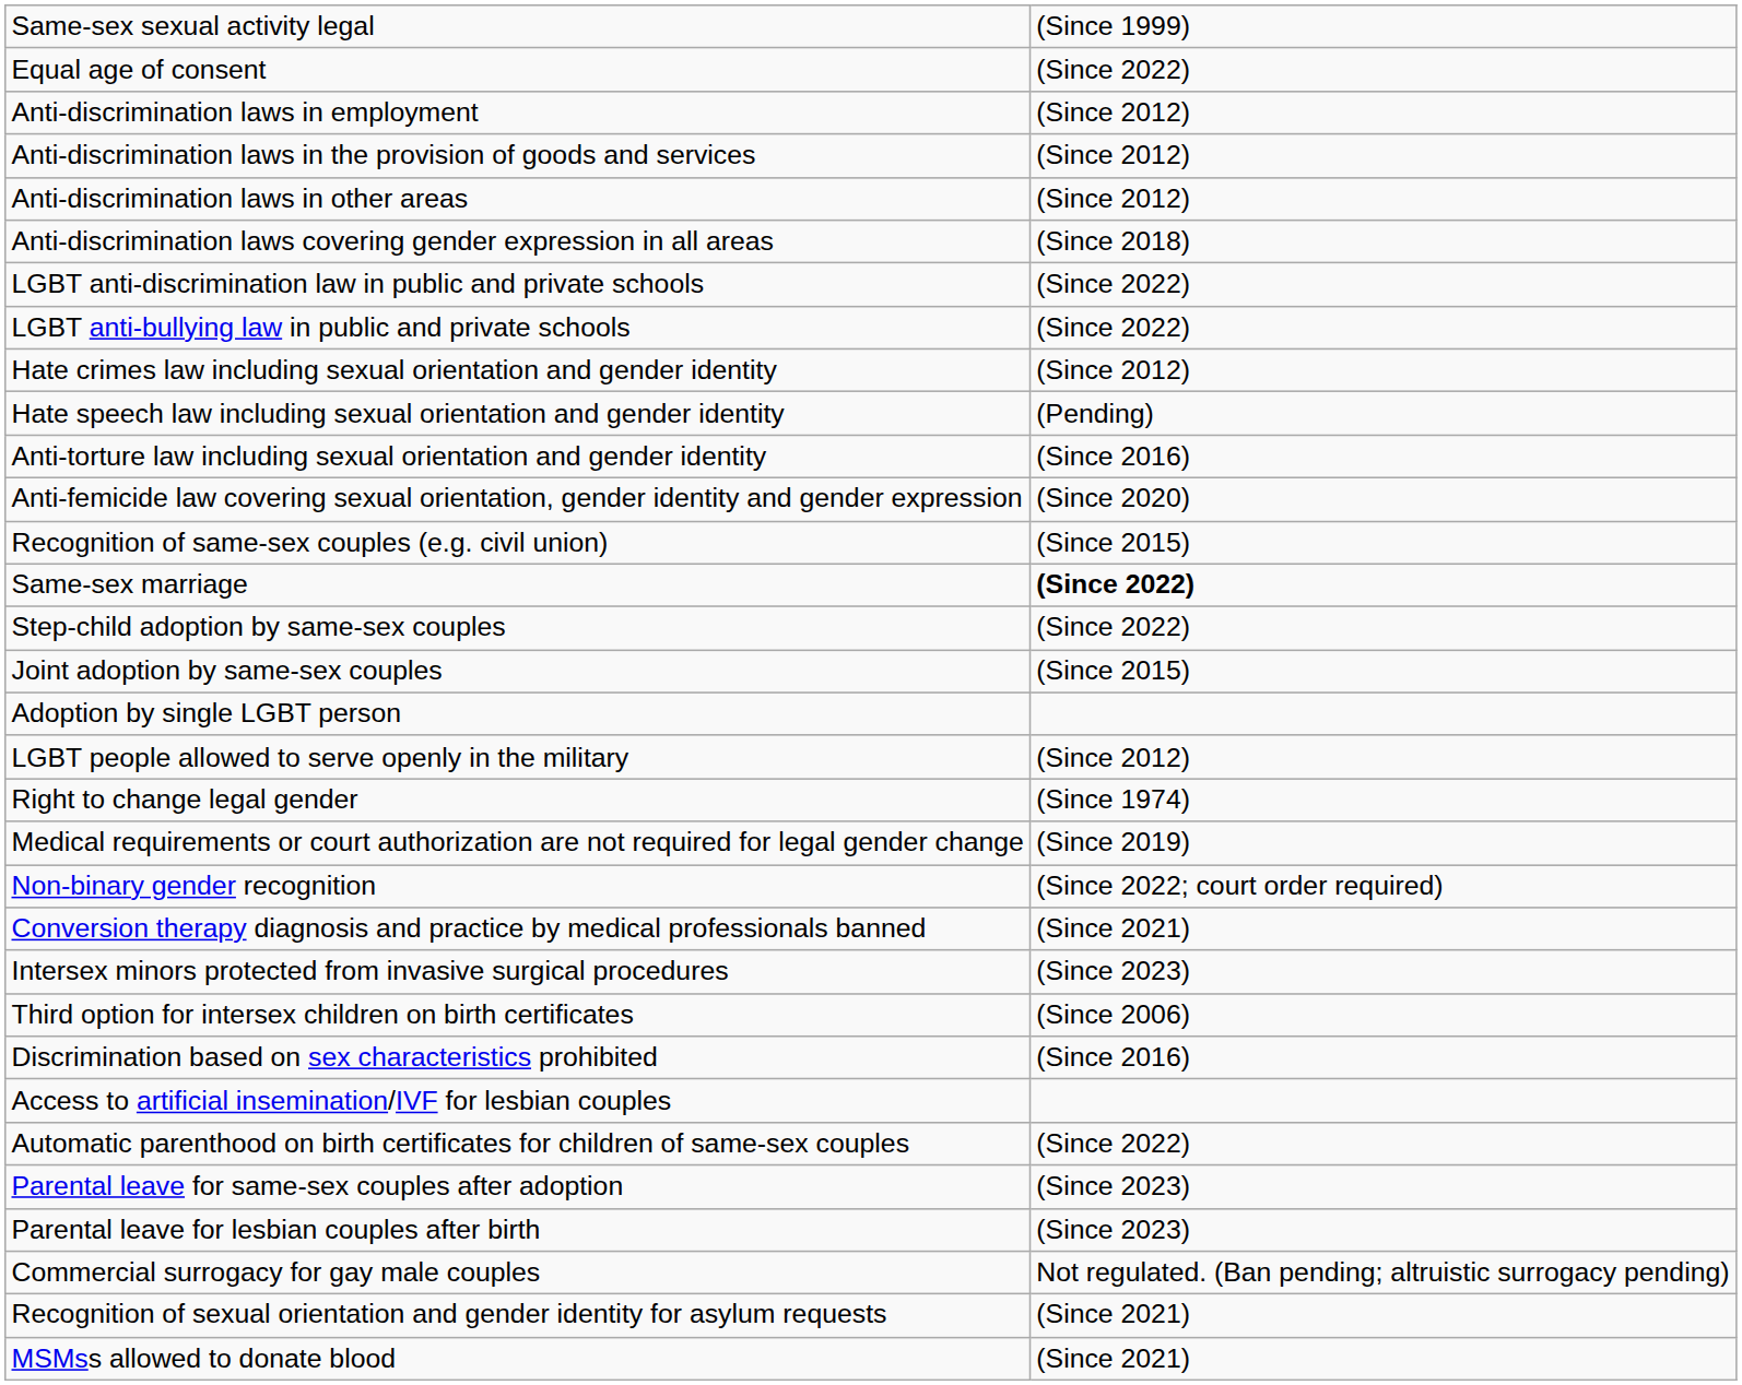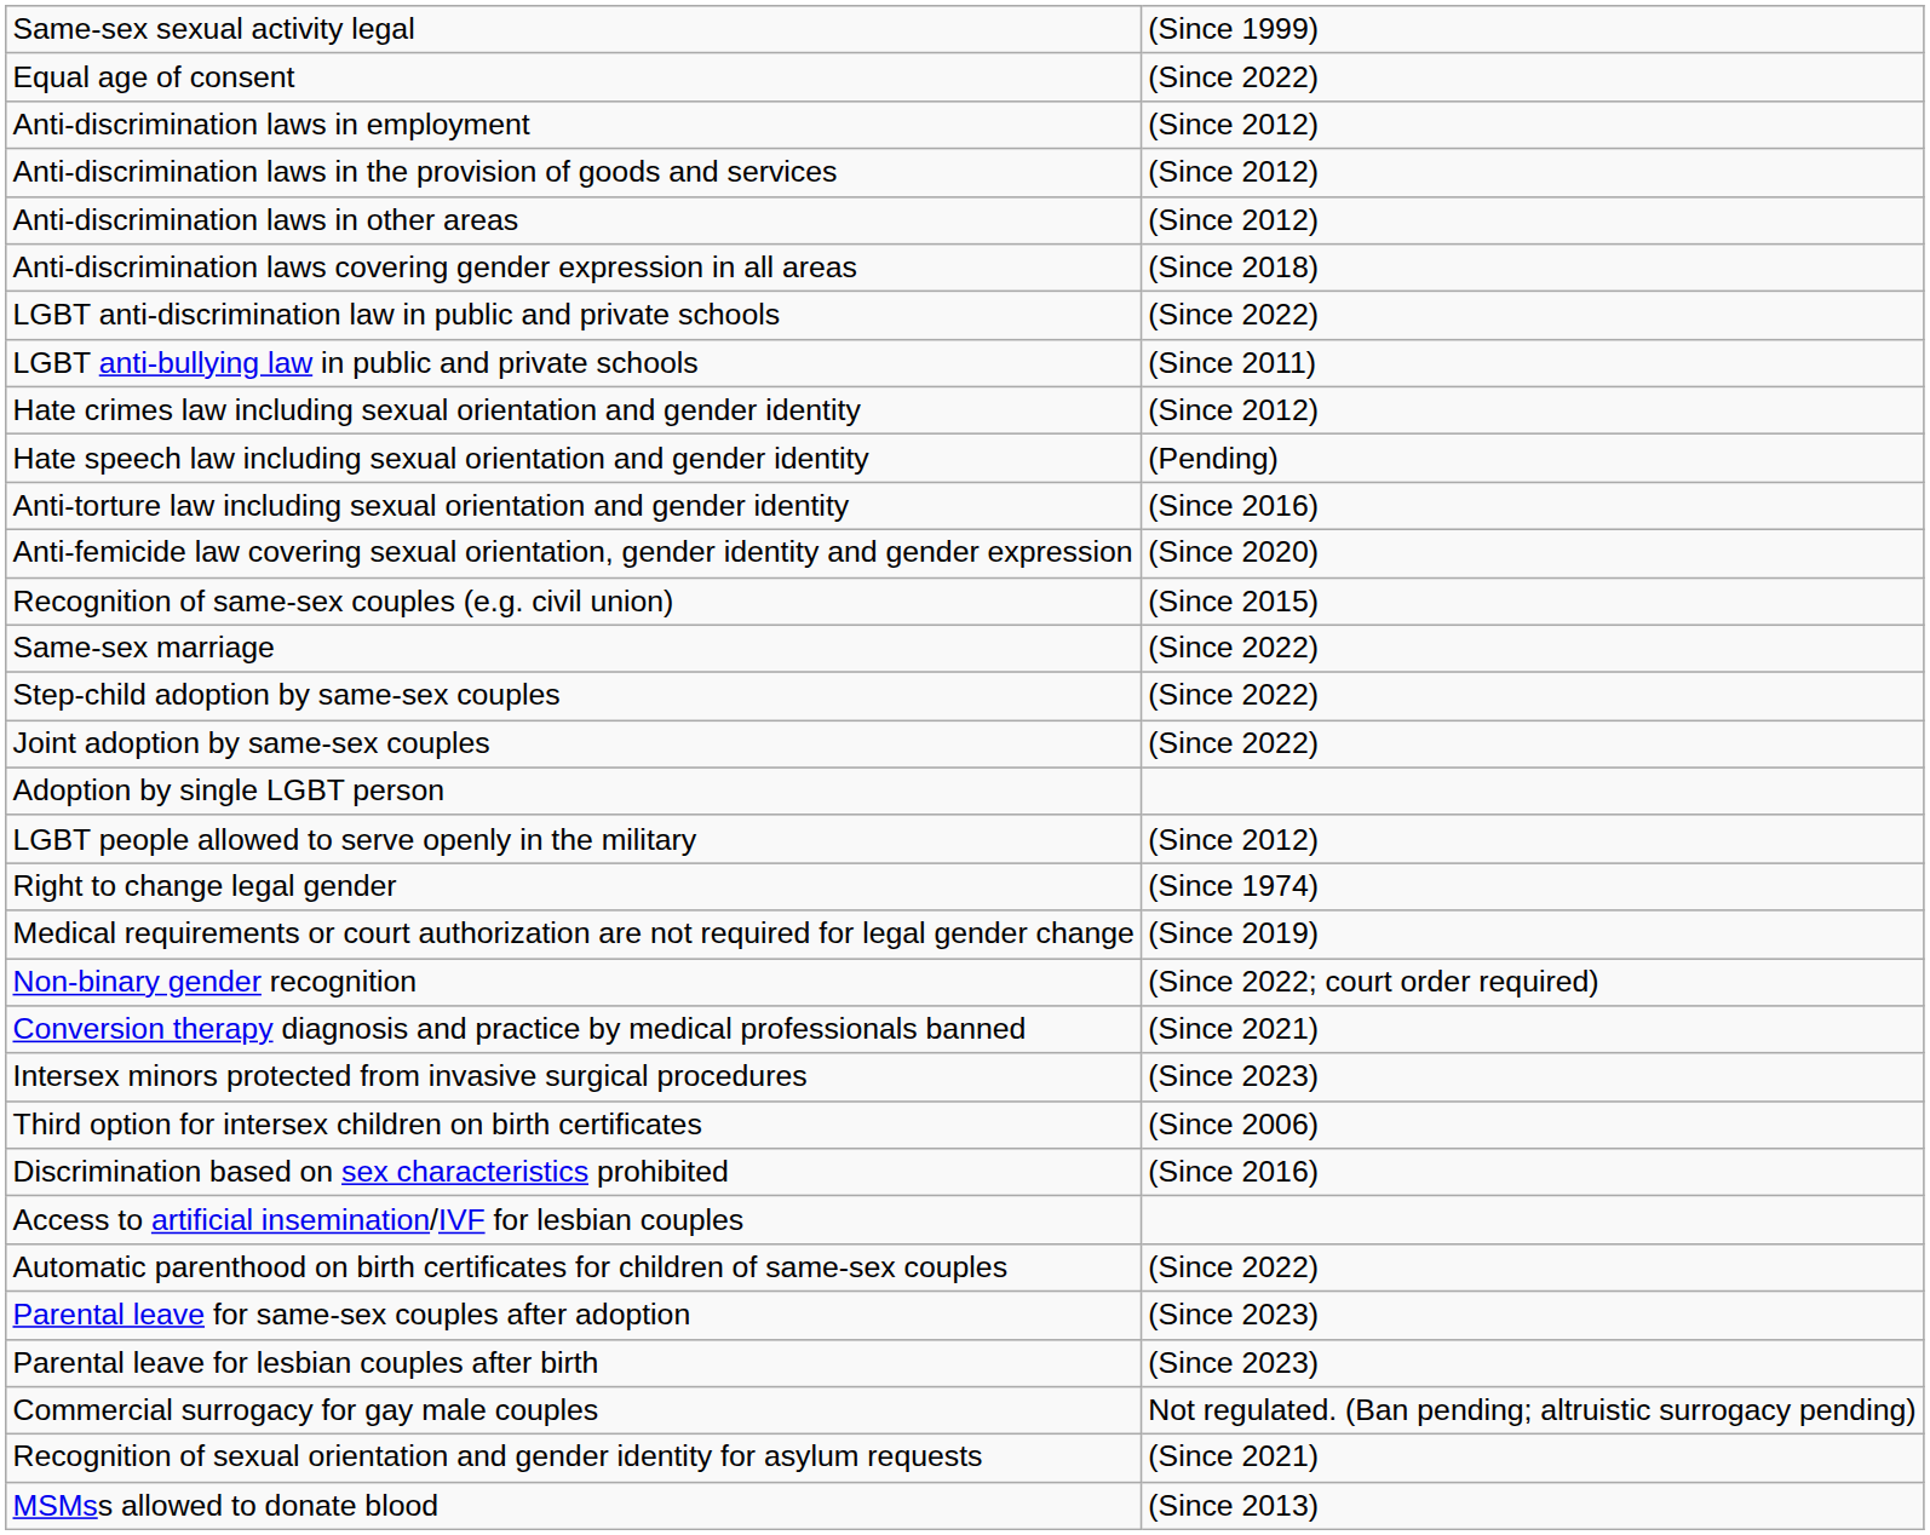LGBT anti-bullying law in public and private schools | column 2: (Since 2022) -> (Since 2011)
Same-sex marriage | column 2: bold -> normal
Joint adoption by same-sex couples | column 2: (Since 2015) -> (Since 2022)
MSMss allowed to donate blood | column 2: (Since 2021) -> (Since 2013)
